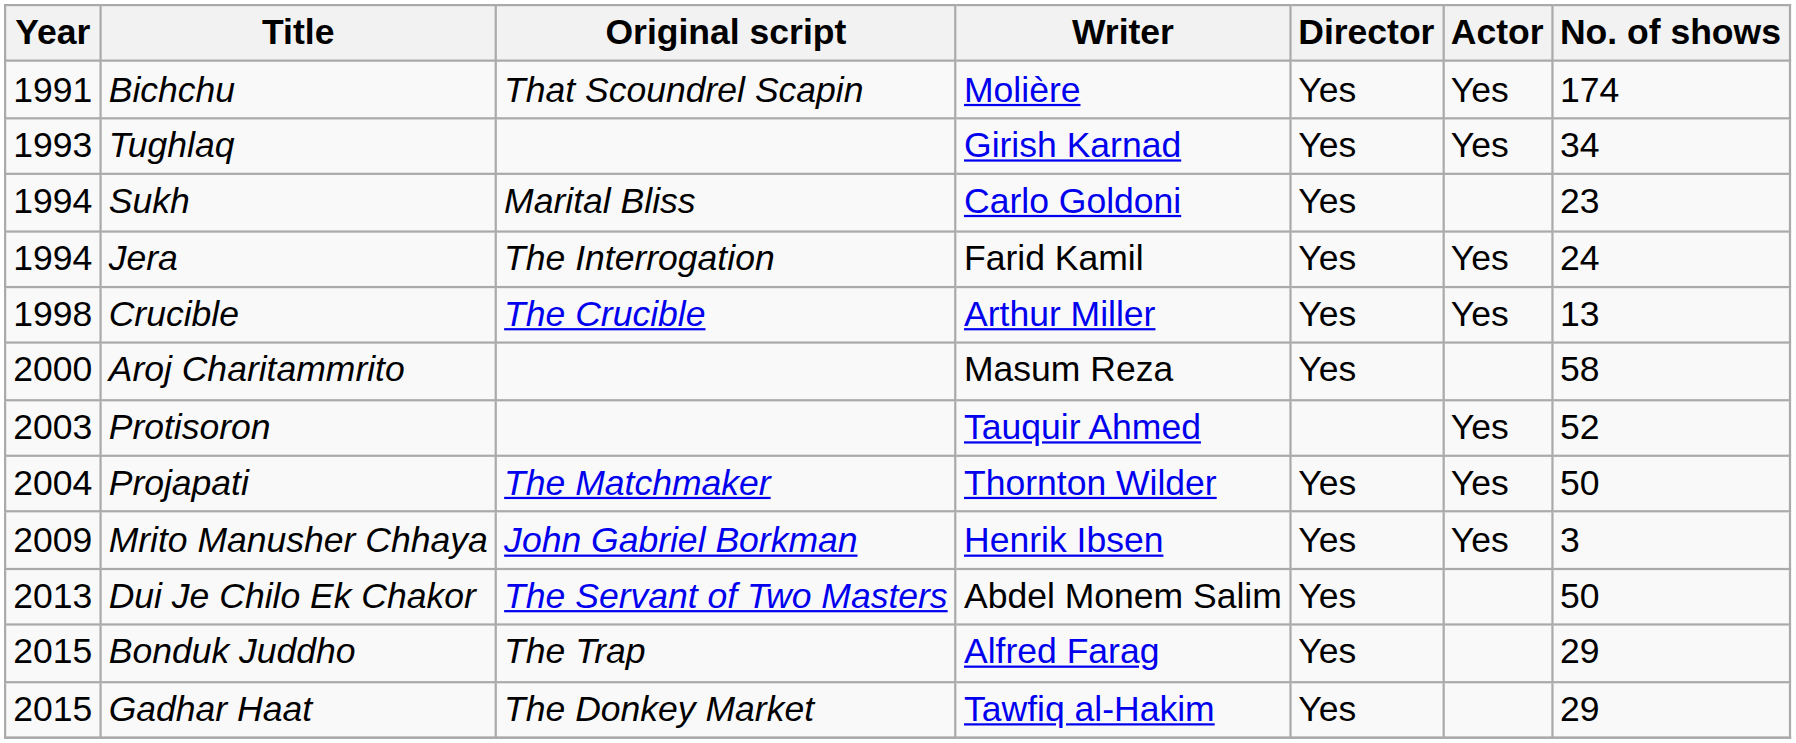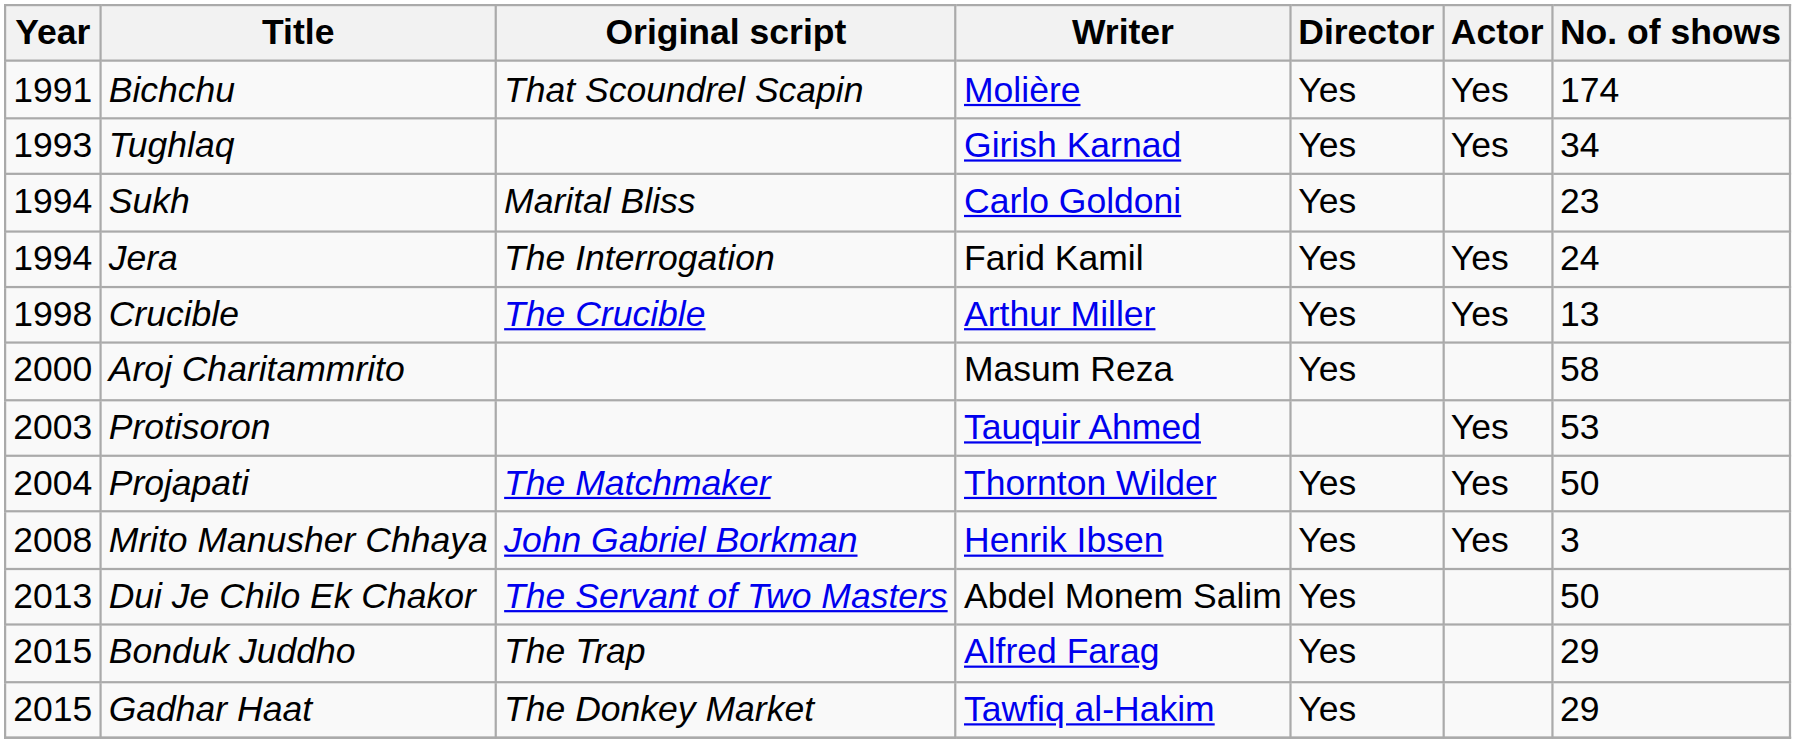Protisoron | No. of shows: 52 -> 53
Mrito Manusher Chhaya | Year: 2009 -> 2008
